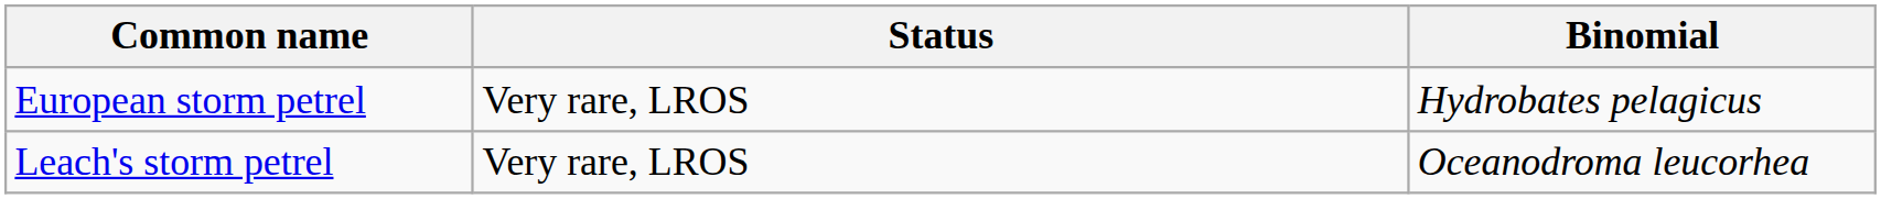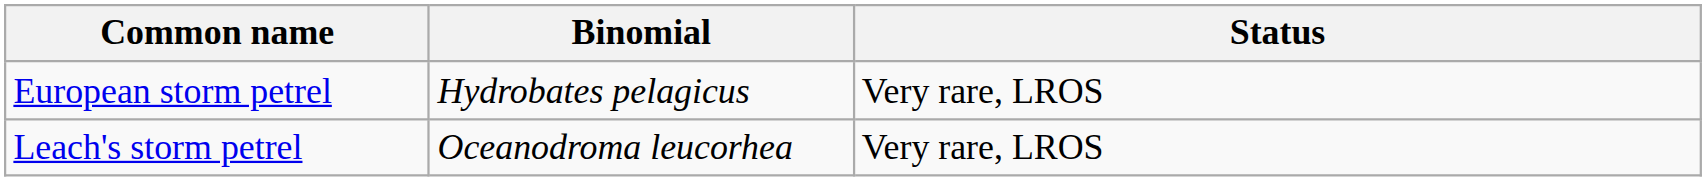columns swapped: Binomial <-> Status
